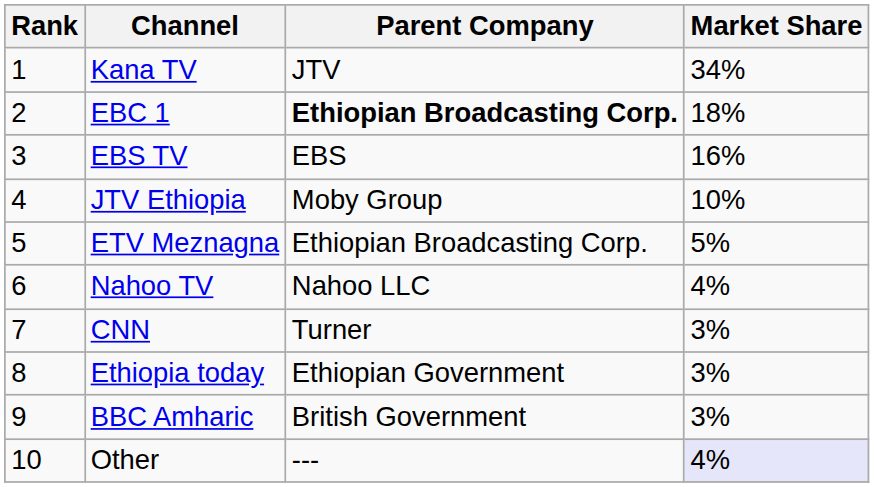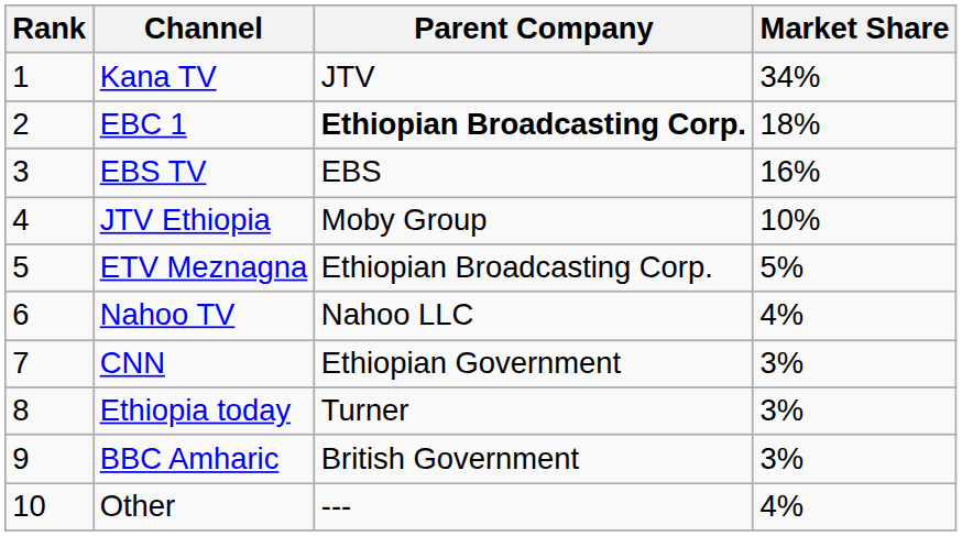CNN | Parent Company: Turner -> Ethiopian Government
Ethiopia today | Parent Company: Ethiopian Government -> Turner
Other | Market Share: lavender background -> no background
